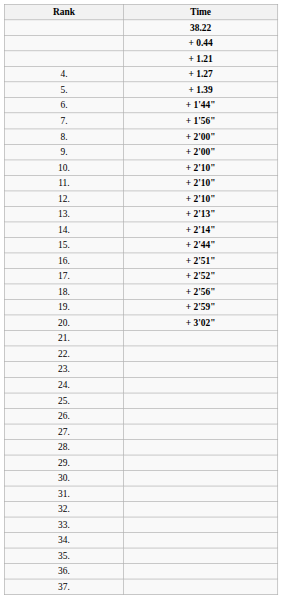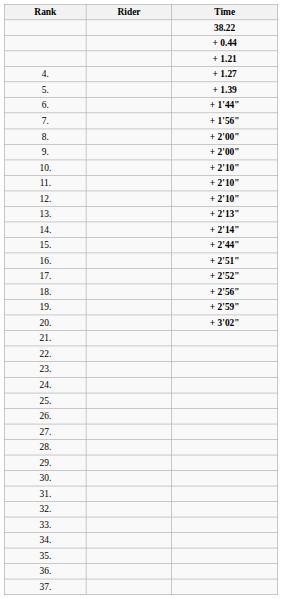+ column: Rider
